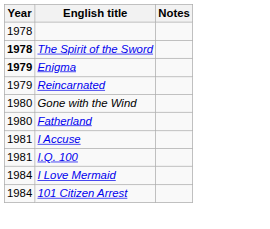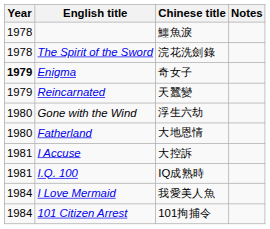+ column: Chinese title | 鱷魚淚 | 浣花洗劍錄 | 奇女子 | 天蠶變 | 浮生六劫 | 大地恩情 | 大控訴 | IQ成熟時 | 我愛美人魚 | 101拘捕令
The Spirit of the Sword | Year: bold -> normal
